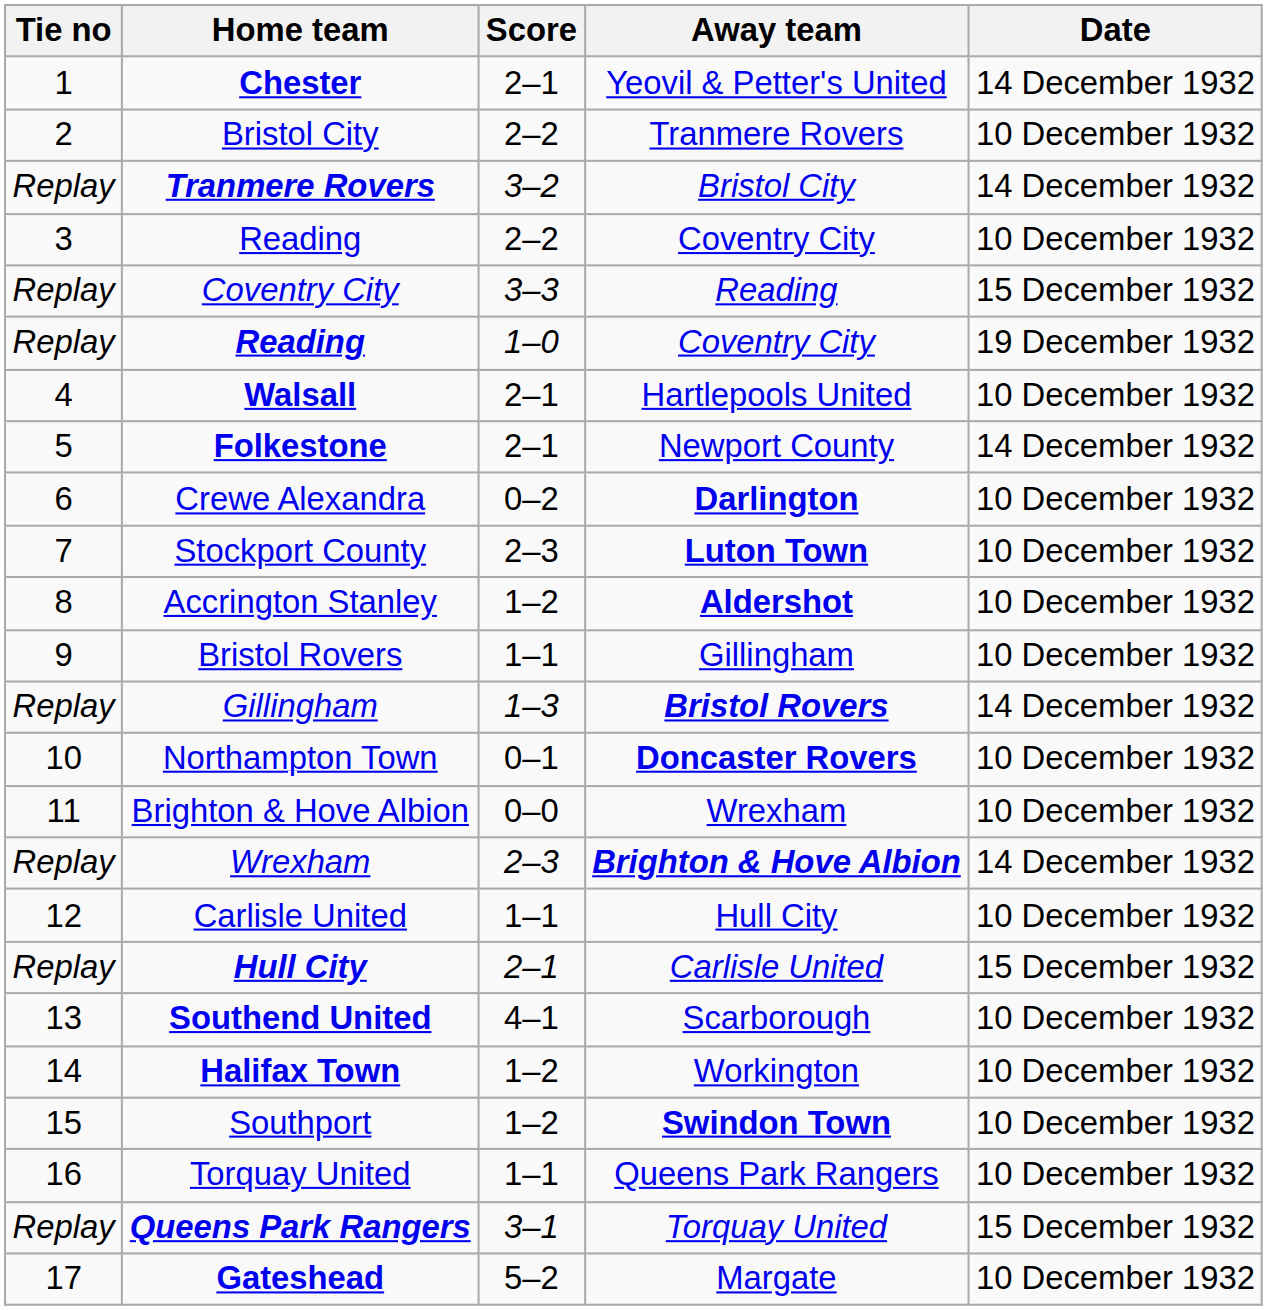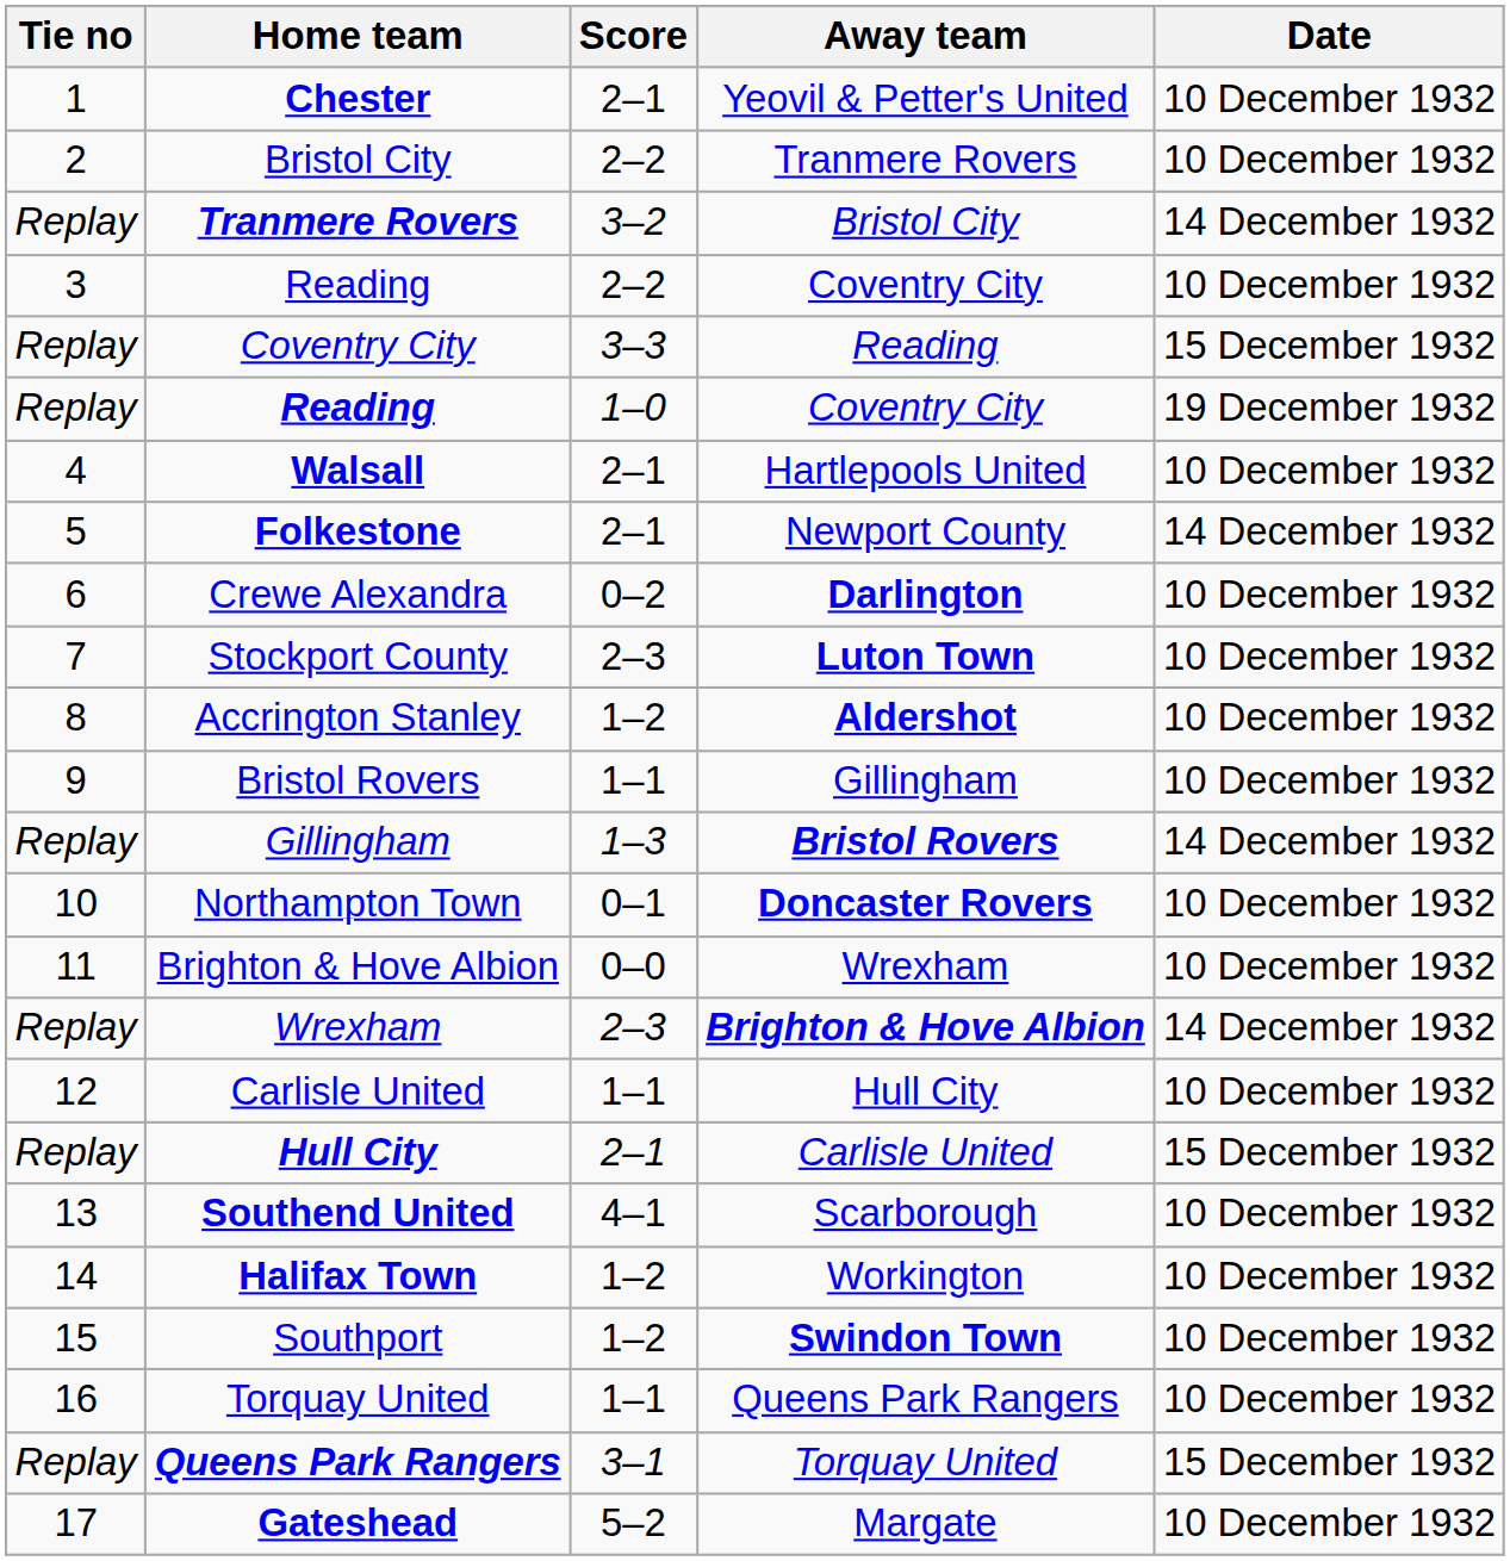Chester | Date: 14 December 1932 -> 10 December 1932
